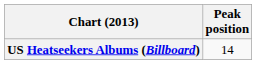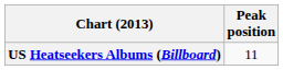US Heatseekers Albums (Billboard) | Peak position: 14 -> 11
